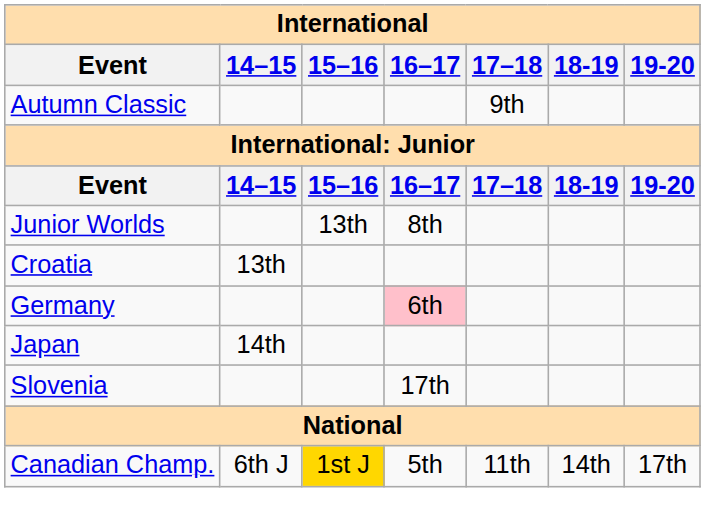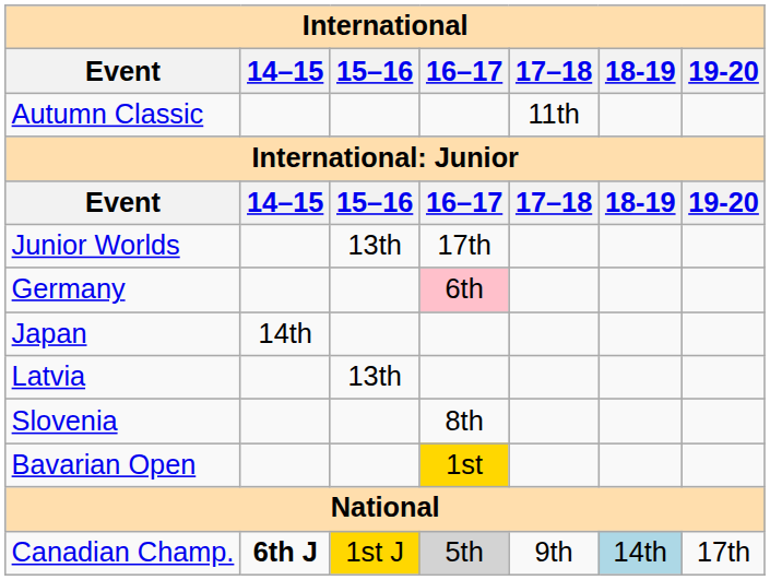Autumn Classic | 17–18: 9th -> 11th
Junior Worlds | 16–17: 8th -> 17th
- row: Croatia | 13th
+ row: Latvia | 13th
Slovenia | 16–17: 17th -> 8th
+ row: Bavarian Open | 1st
Canadian Champ. | 14–15: normal -> bold
Canadian Champ. | 16–17: no background -> lightgrey background
Canadian Champ. | 17–18: 11th -> 9th
Canadian Champ. | 18-19: no background -> lightblue background
